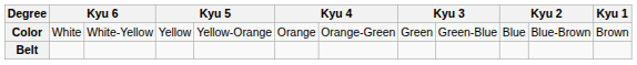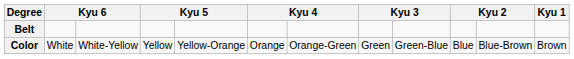rows swapped: Color <-> Belt
